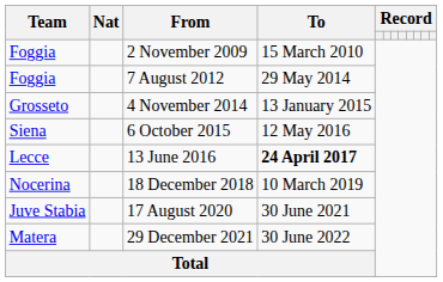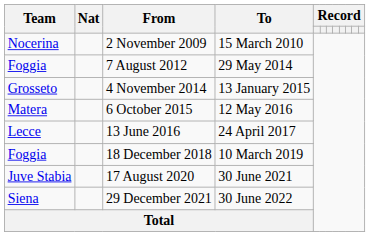2 November 2009 | Team: Foggia -> Nocerina
6 October 2015 | Team: Siena -> Matera
13 June 2016 | To: bold -> normal
18 December 2018 | Team: Nocerina -> Foggia
29 December 2021 | Team: Matera -> Siena
